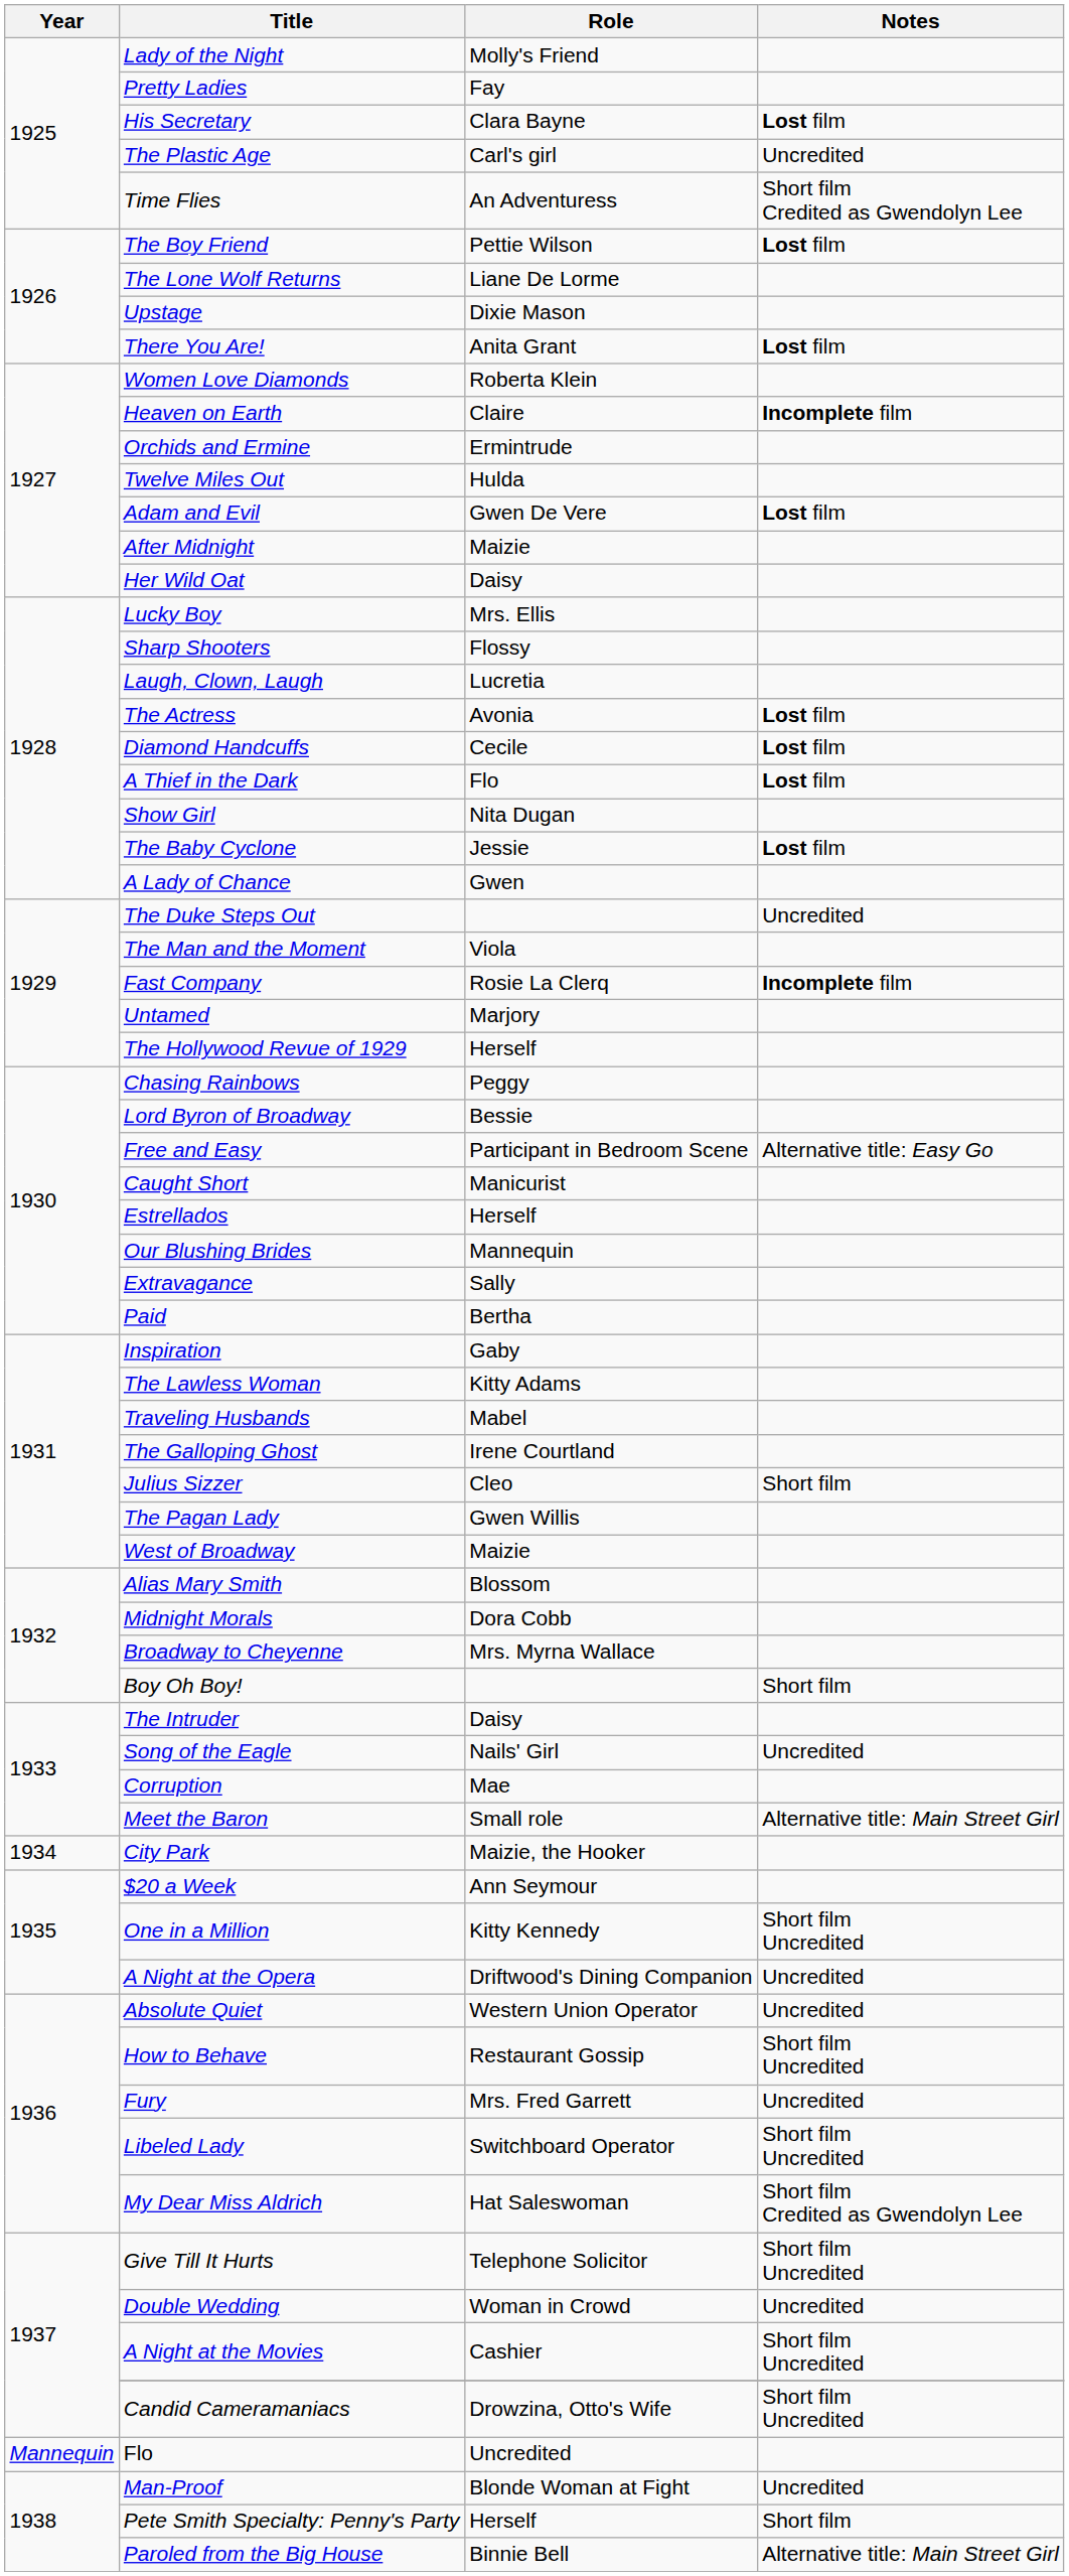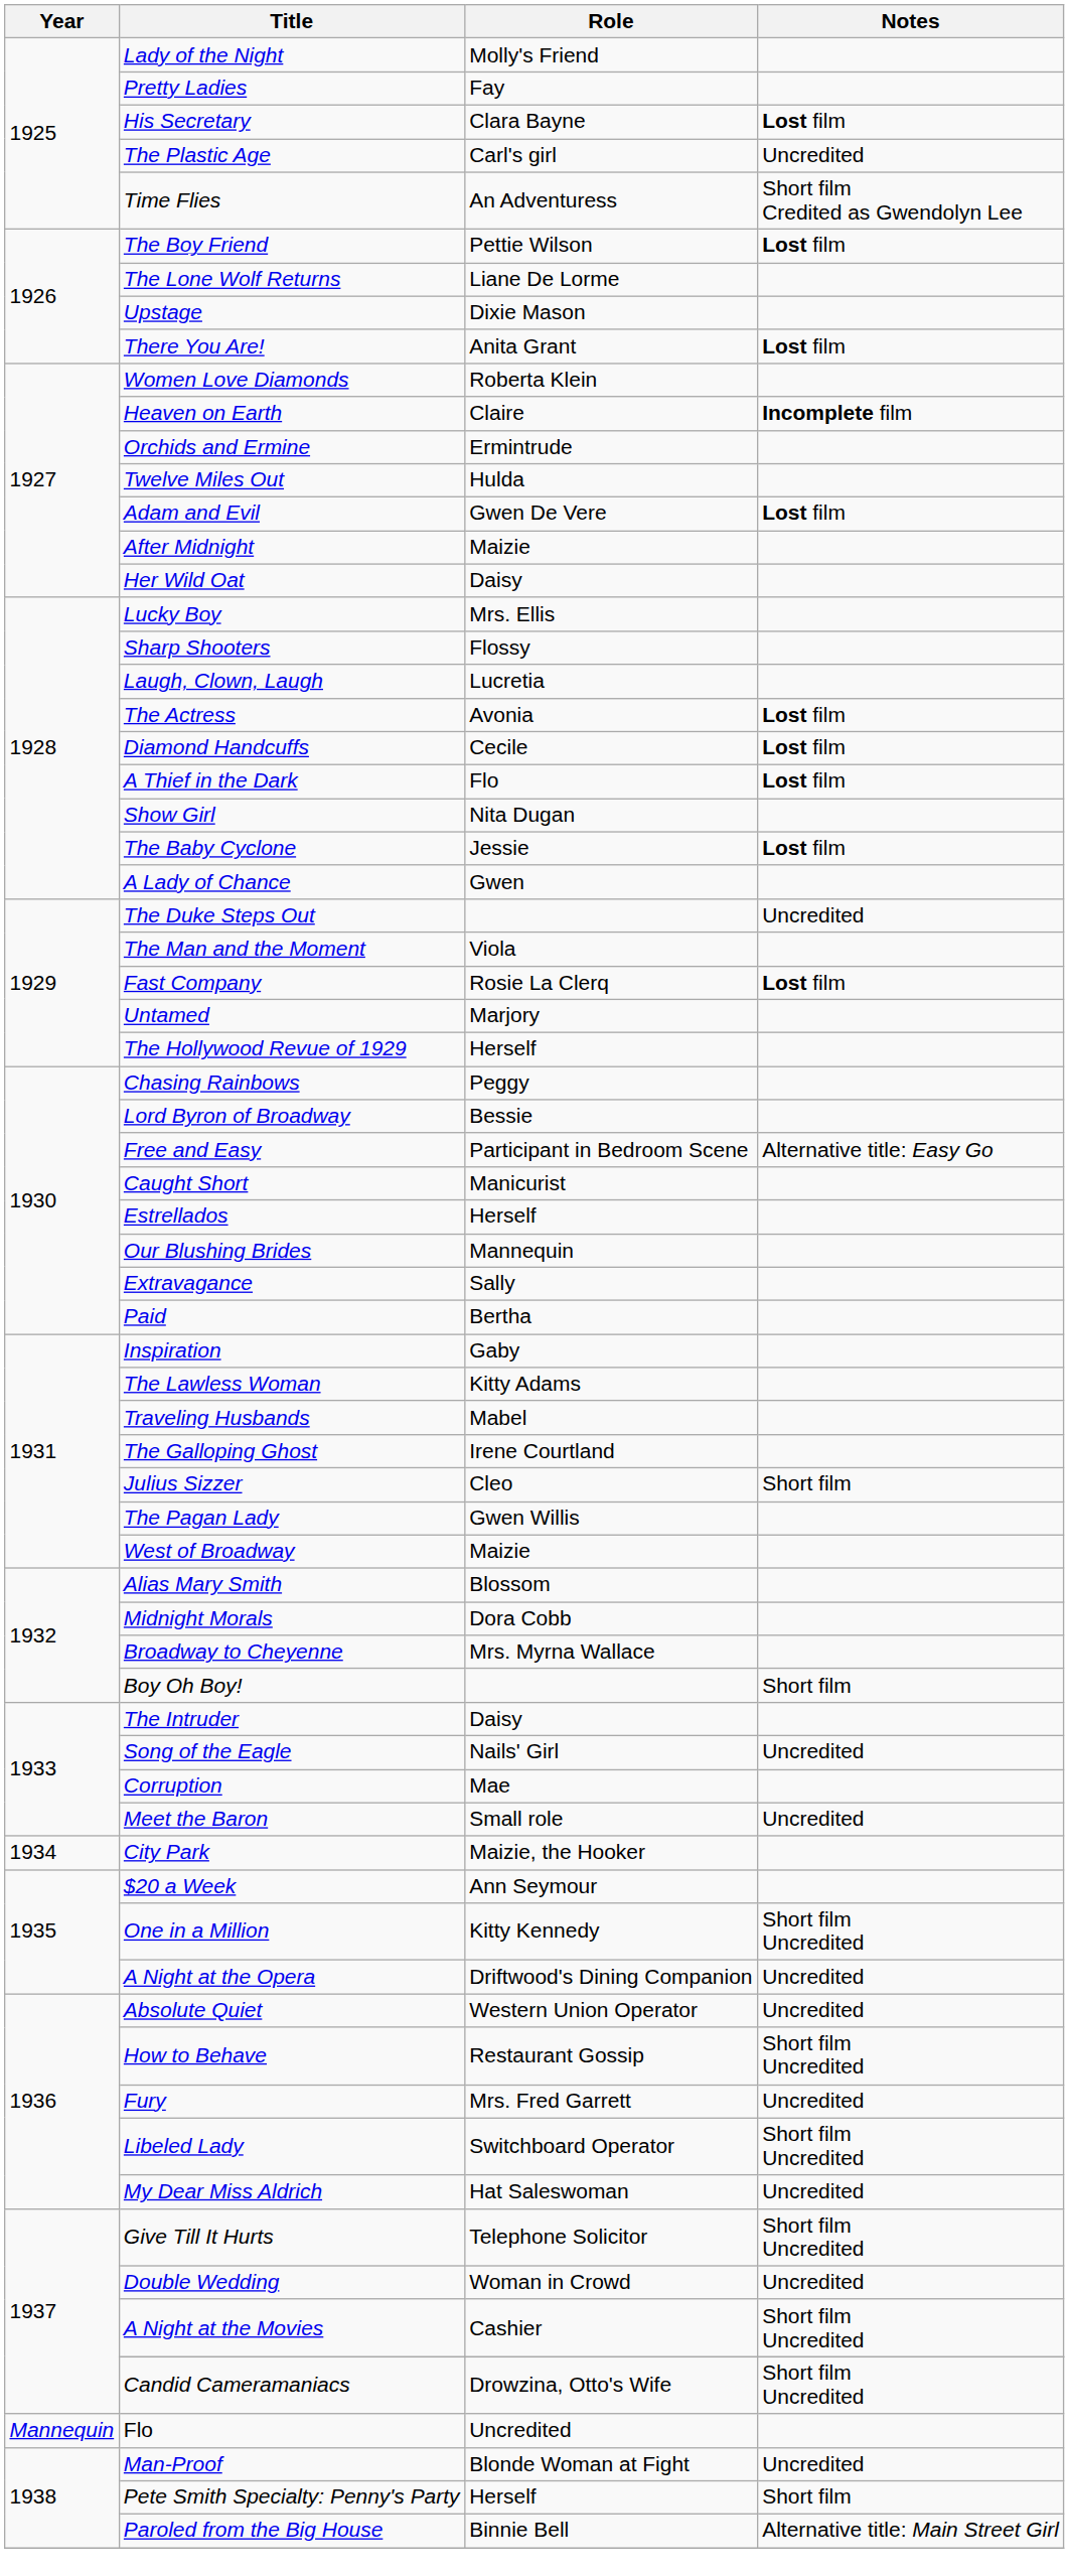Fast Company | Notes: Incomplete film -> Lost film
Meet the Baron | Notes: Alternative title: Main Street Girl -> Uncredited
My Dear Miss Aldrich | Notes: Short film Credited as Gwendolyn Lee -> Uncredited
